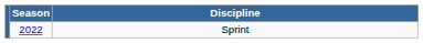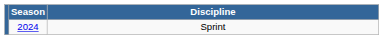Sprint | Season: 2022 -> 2024
